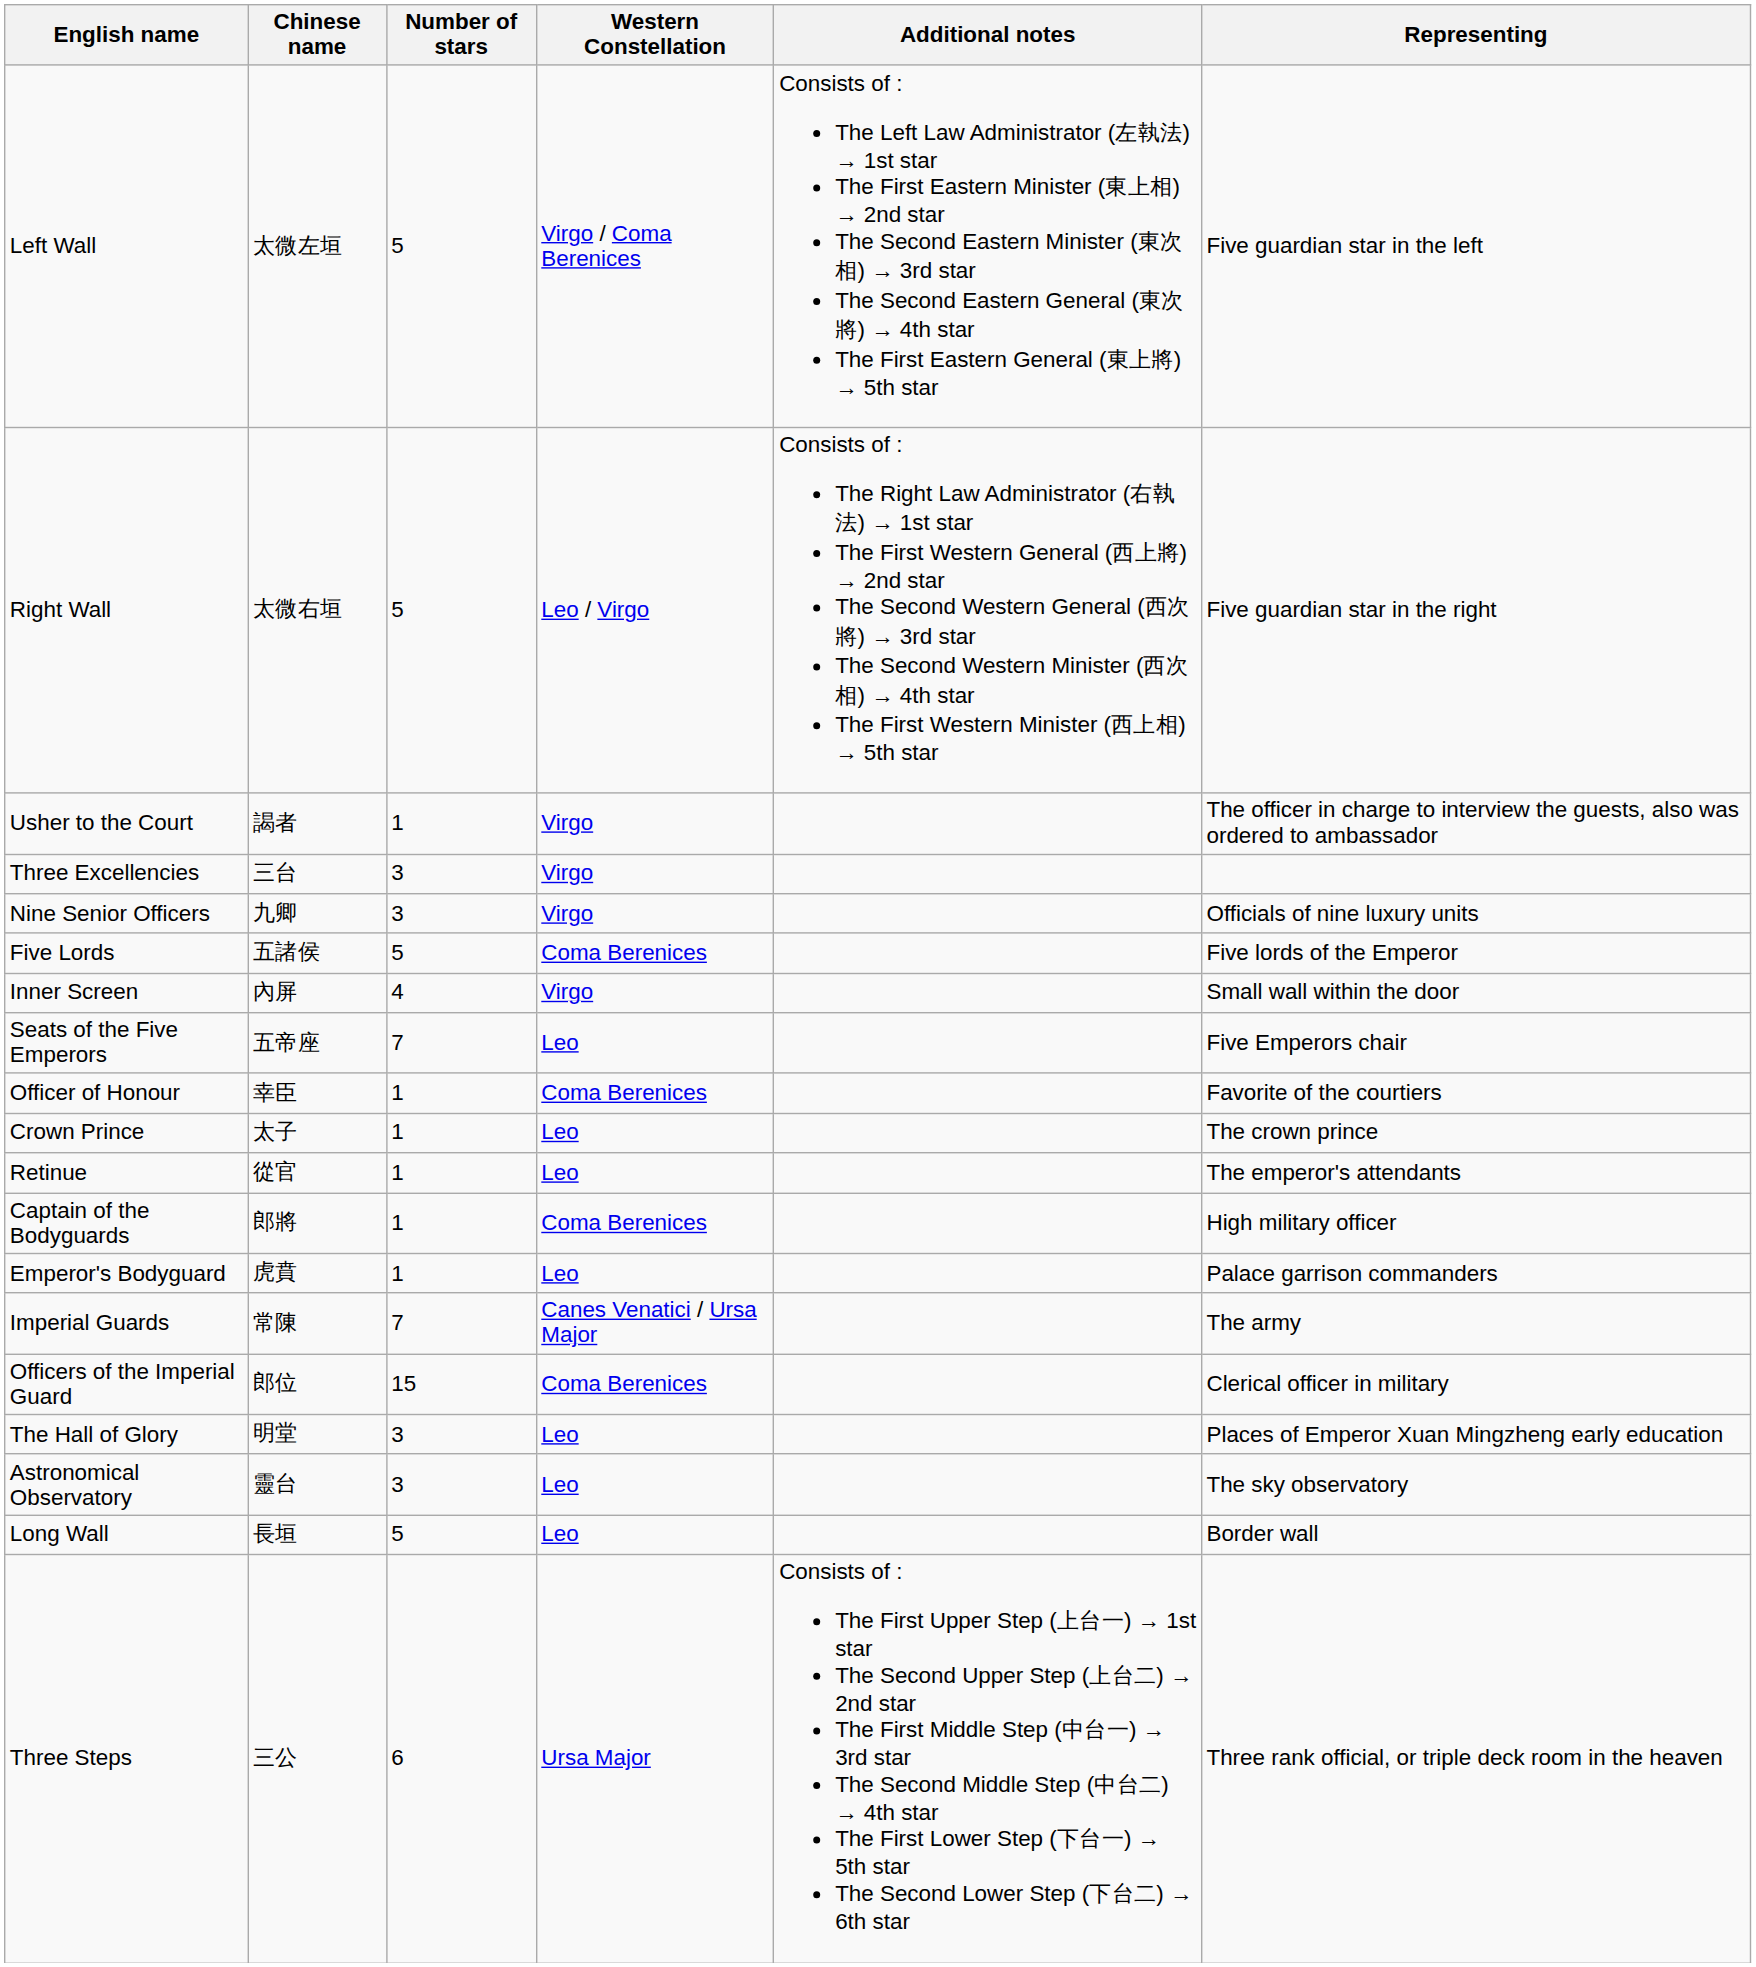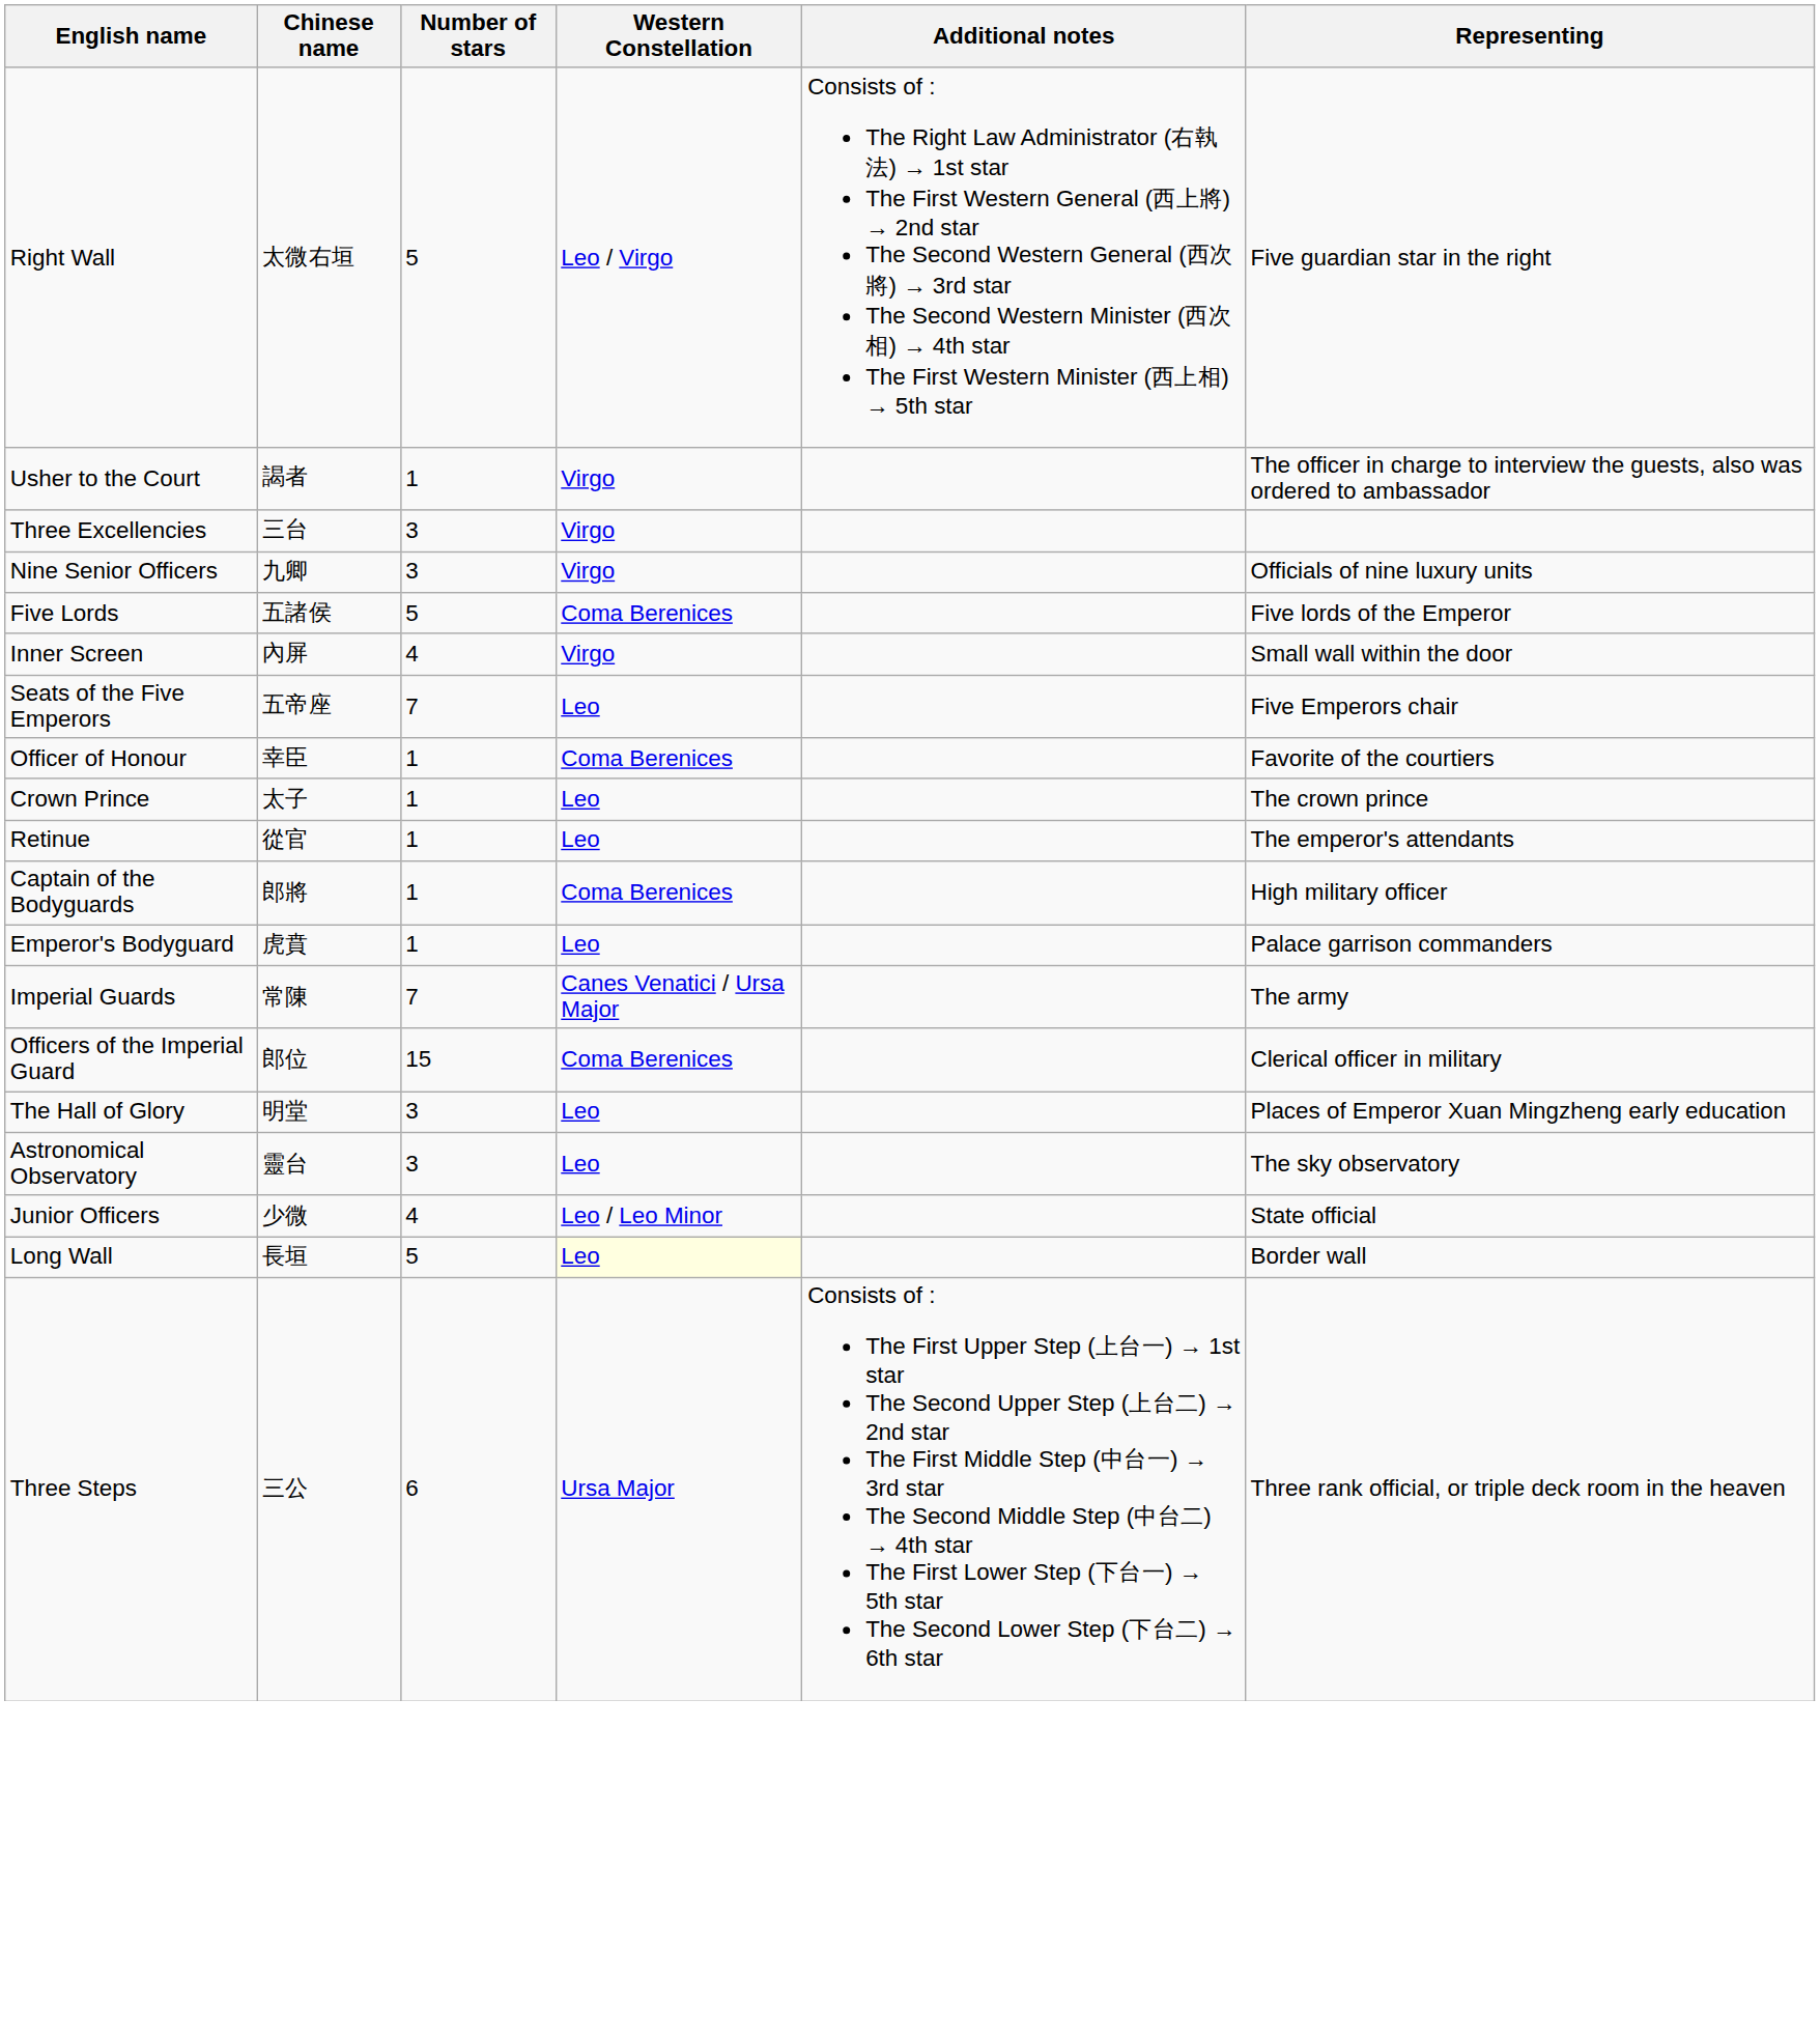- row: Left Wall | 太微左垣 | 5 | Virgo / Coma Berenices | Consists of : The Left Law Administrator (左執法) → 1st star The First Eastern Minister (東上相) → 2nd star The Second Eastern Minister (東次相) → 3rd star The Second Eastern General (東次將) → 4th star The First Eastern General (東上將) → 5th star | Five guardian star in the left
+ row: Junior Officers | 少微 | 4 | Leo / Leo Minor | State official
Long Wall | Western Constellation: no background -> lightyellow background
